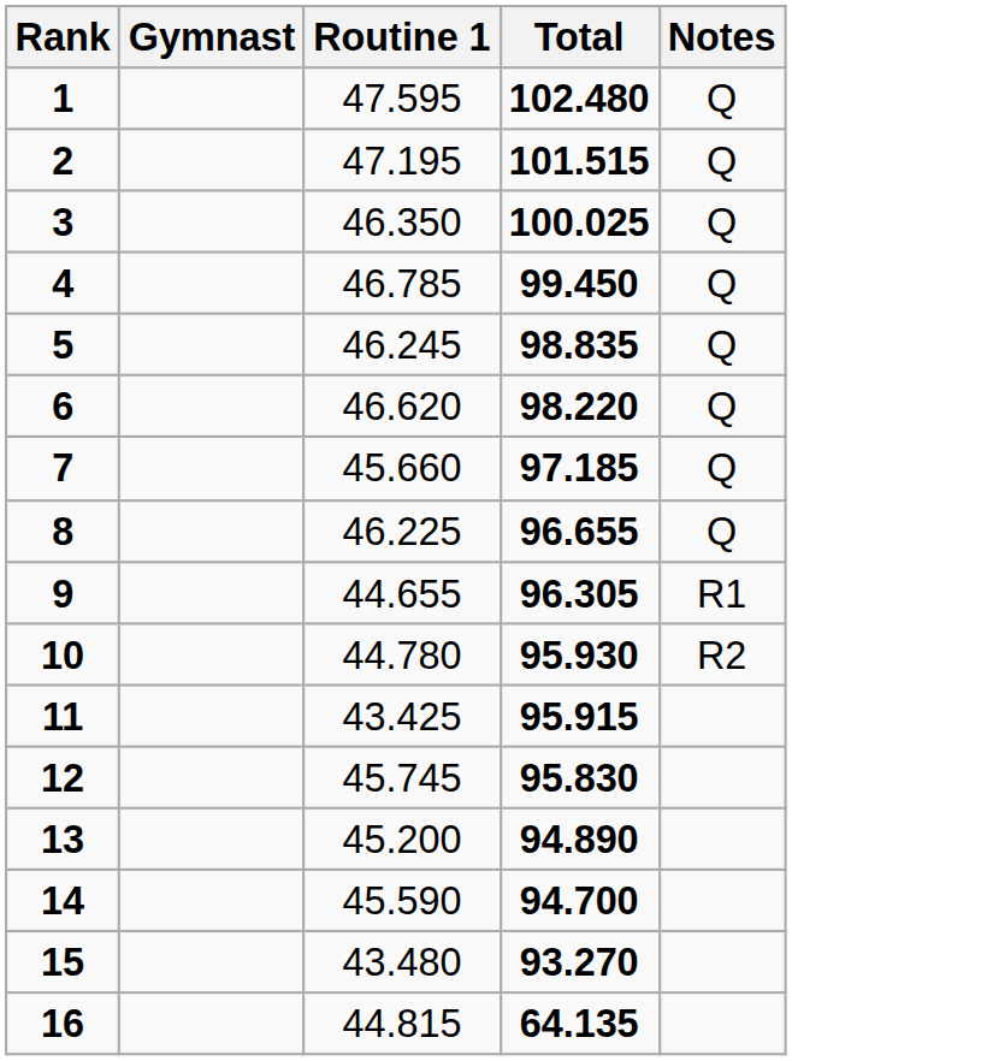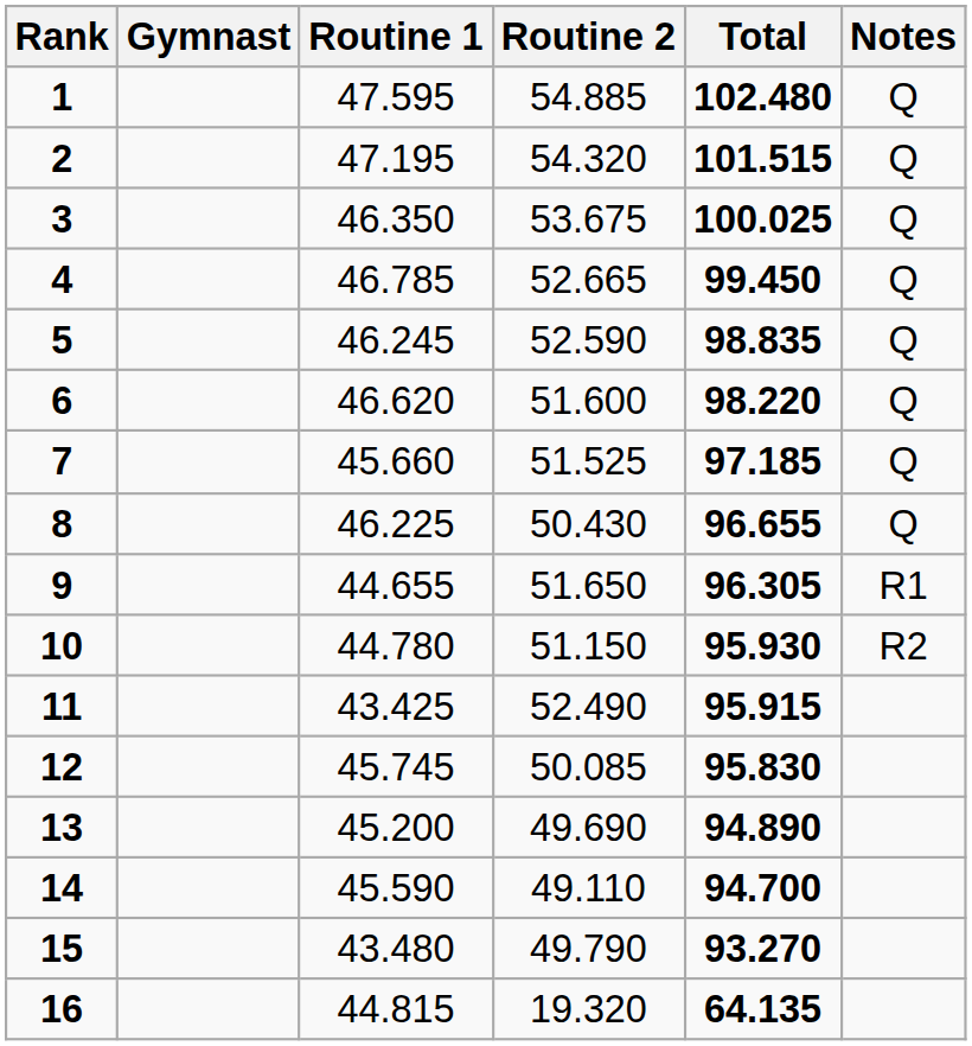+ column: Routine 2 | 54.885 | 54.320 | 53.675 | 52.665 | 52.590 | 51.600 | 51.525 | 50.430 | 51.650 | 51.150 | 52.490 | 50.085 | 49.690 | 49.110 | 49.790 | 19.320
